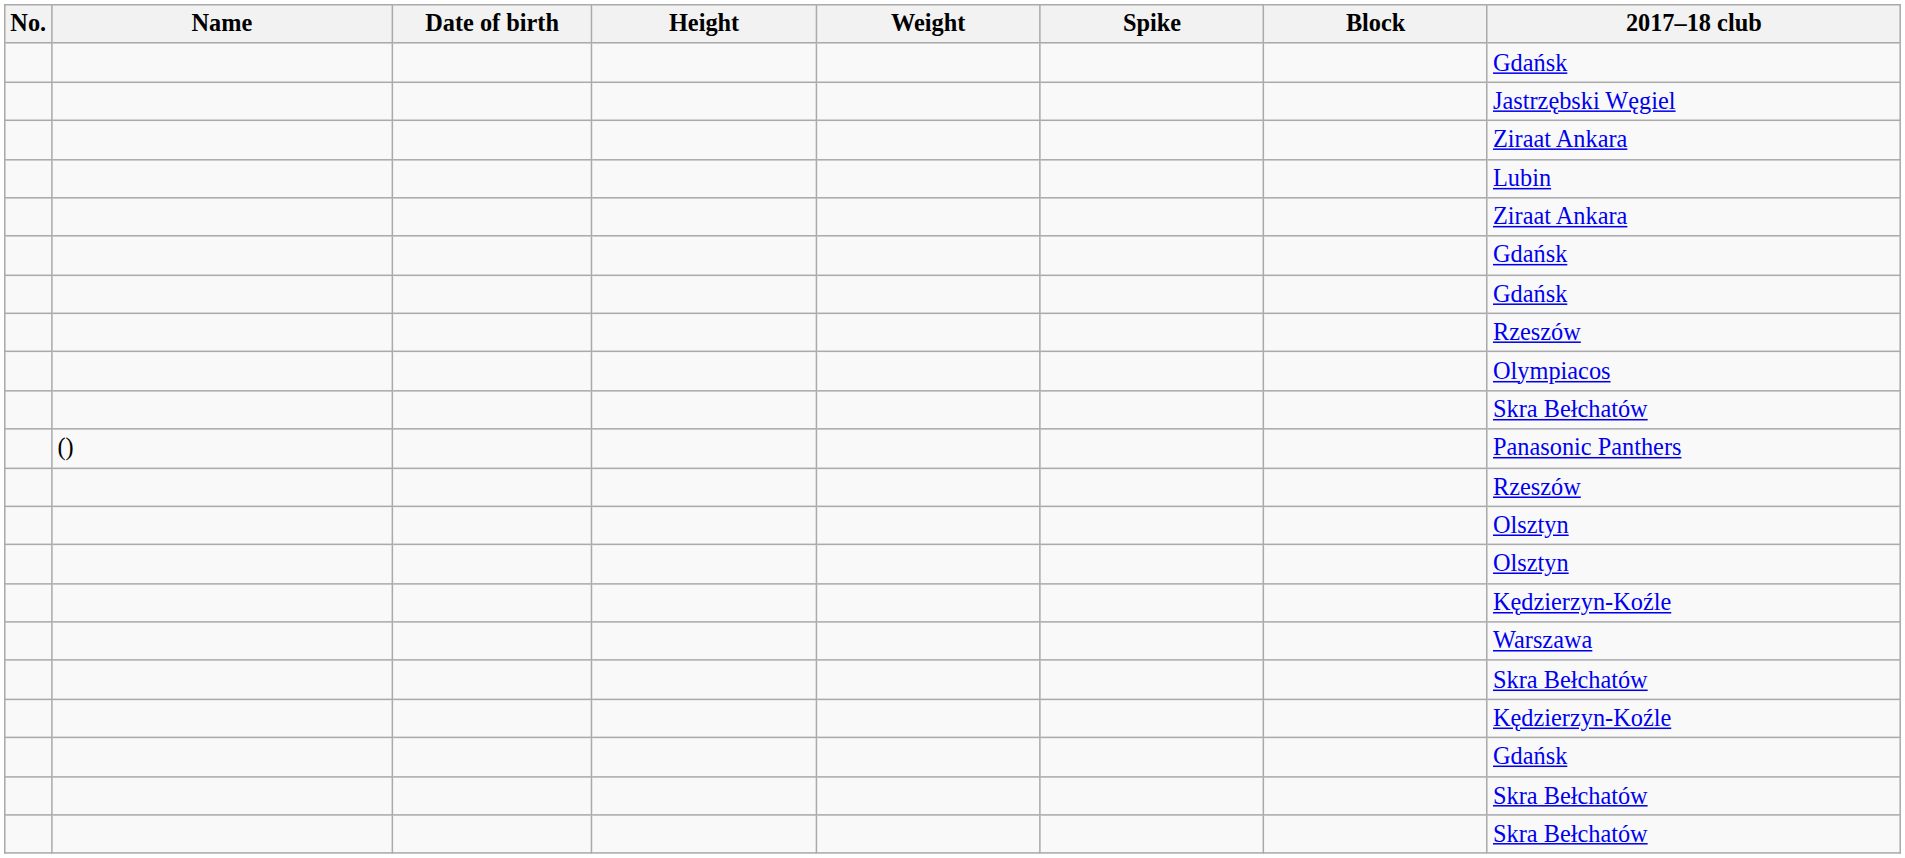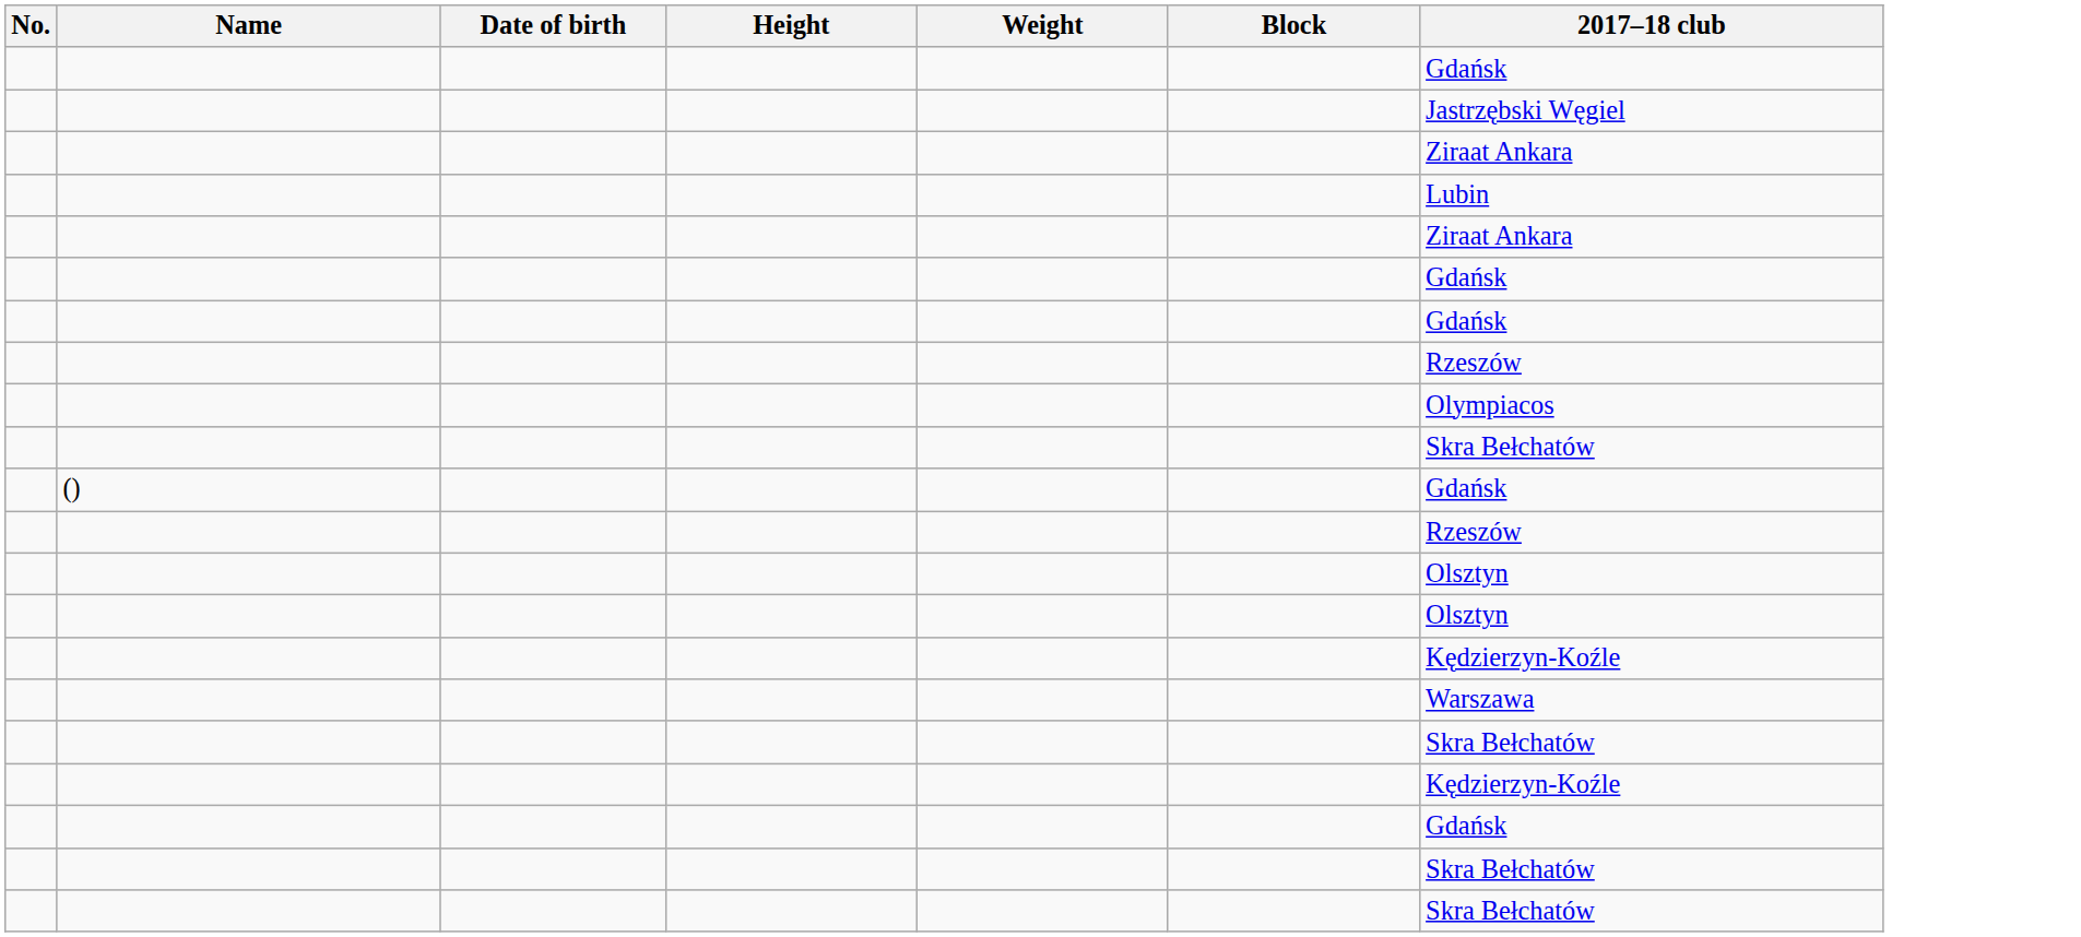- column: Spike
() | 2017–18 club: Panasonic Panthers -> Gdańsk
